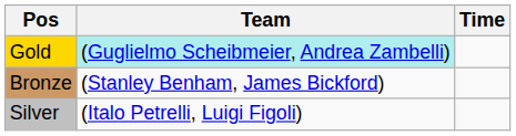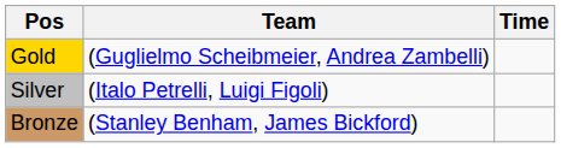Gold | Team: paleturquoise background -> no background
rows swapped: Silver <-> Bronze
